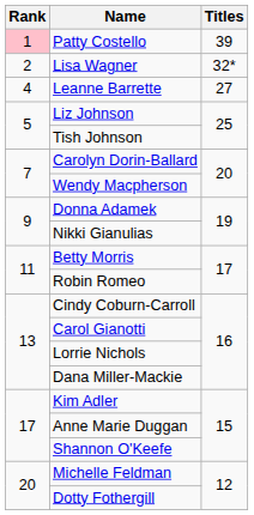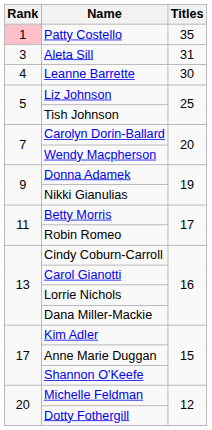Patty Costello | Titles: 39 -> 35
- row: 2 | Lisa Wagner | 32*
+ row: 3 | Aleta Sill | 31
Leanne Barrette | Titles: 27 -> 30
